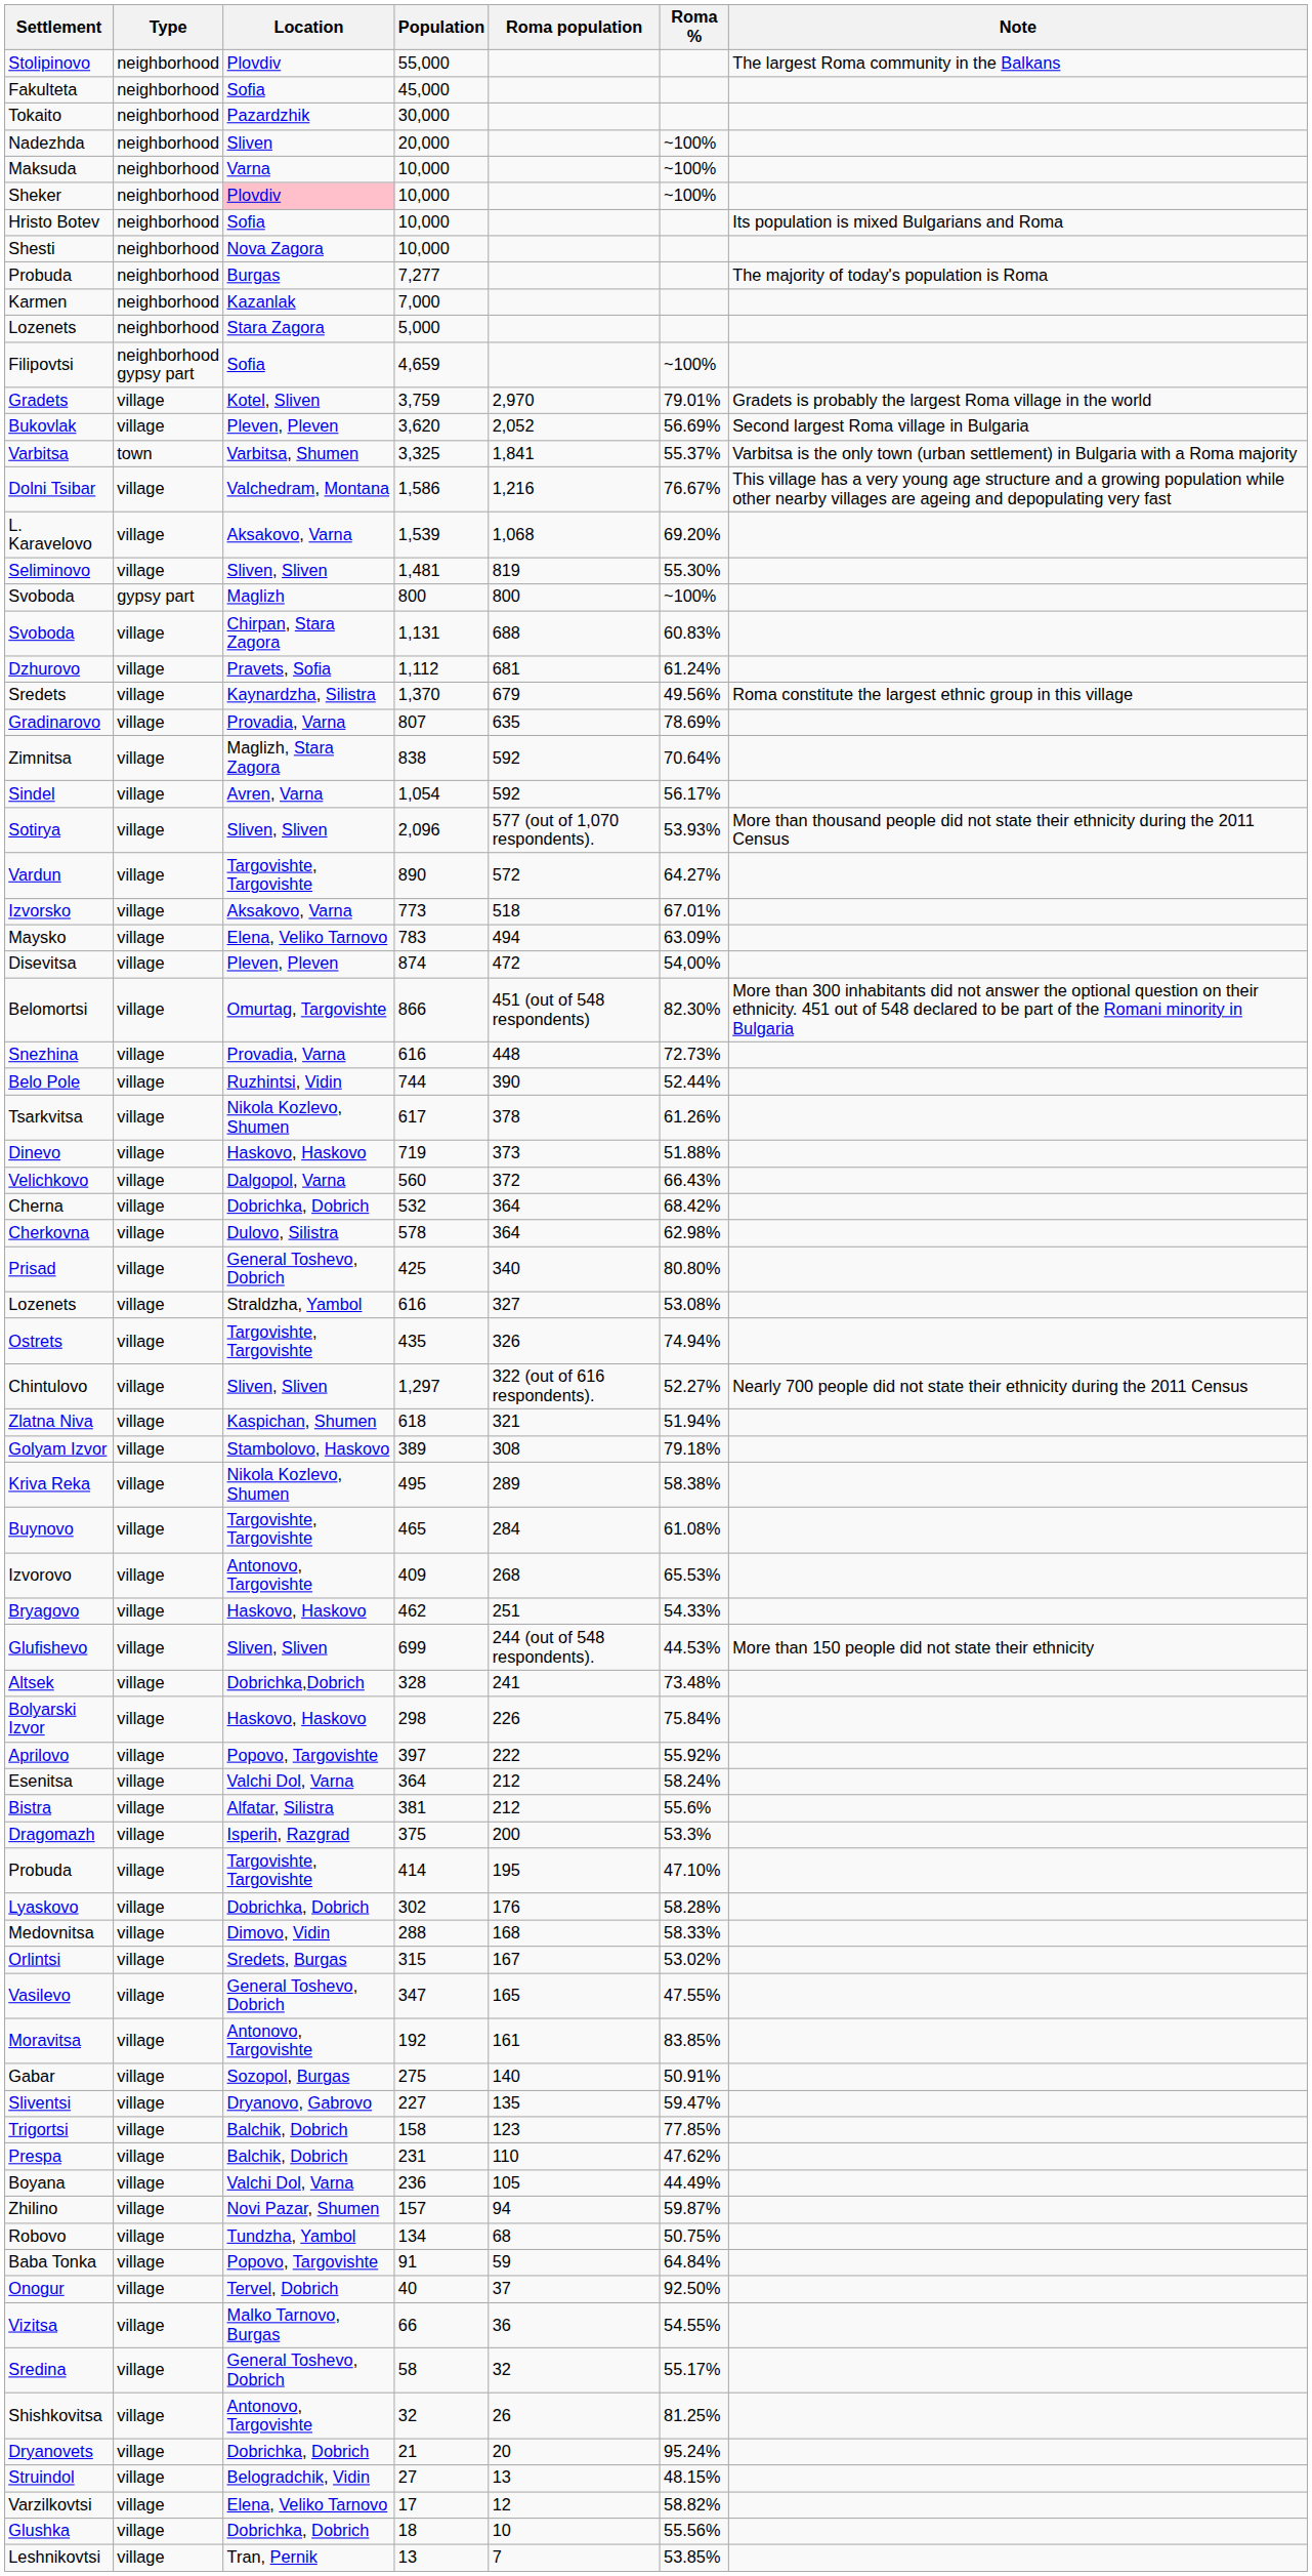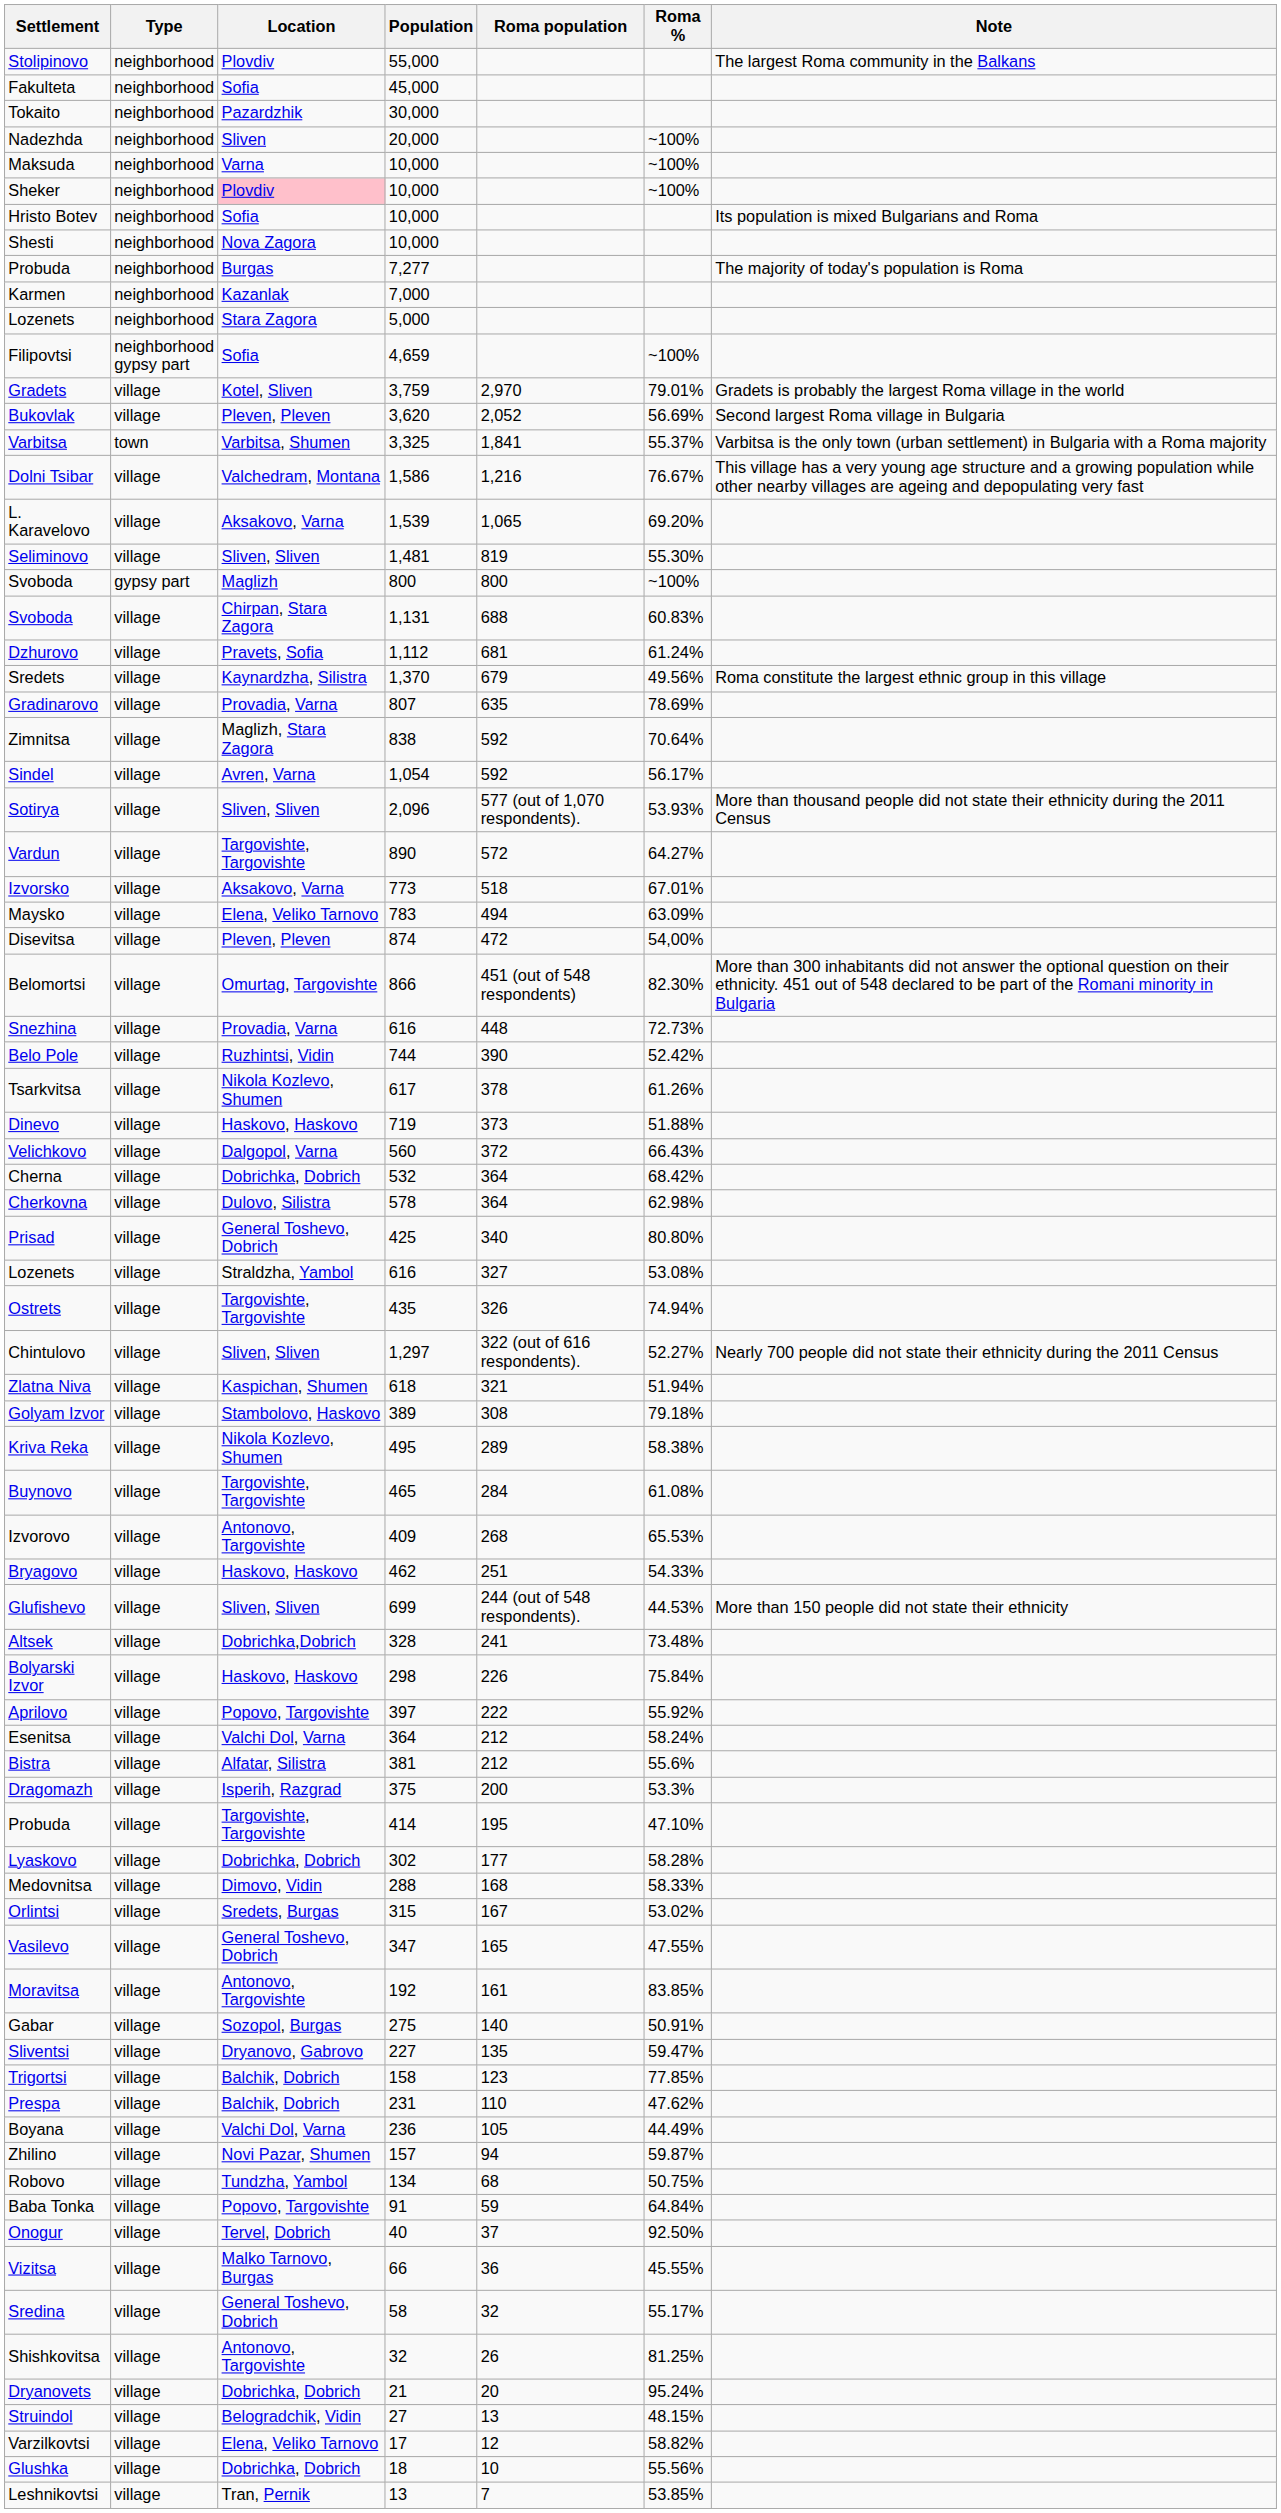L. Karavelovo | Roma population: 1,068 -> 1,065
Belo Pole | Roma %: 52.44% -> 52.42%
Lyaskovo | Roma population: 176 -> 177
Vizitsa | Roma %: 54.55% -> 45.55%
